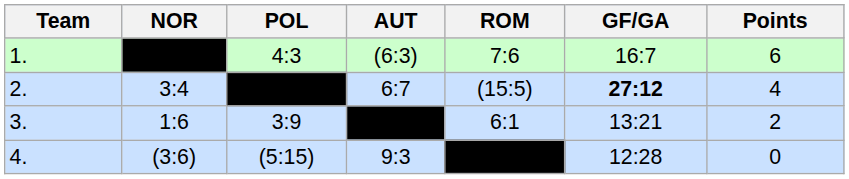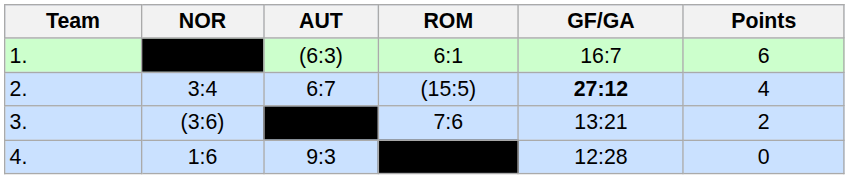- column: POL | 4:3 | 3:9 | (5:15)
1. | ROM: 7:6 -> 6:1
3. | NOR: 1:6 -> (3:6)
3. | ROM: 6:1 -> 7:6
4. | NOR: (3:6) -> 1:6
